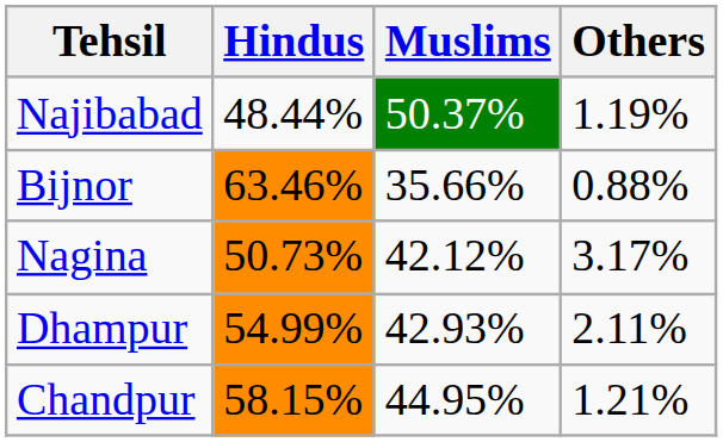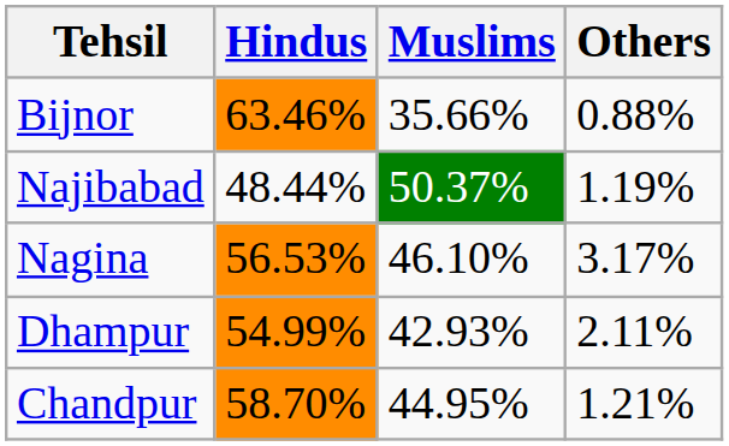rows swapped: Najibabad <-> Bijnor
Nagina | Hindus: 50.73% -> 56.53%
Nagina | Muslims: 42.12% -> 46.10%
Chandpur | Hindus: 58.15% -> 58.70%
